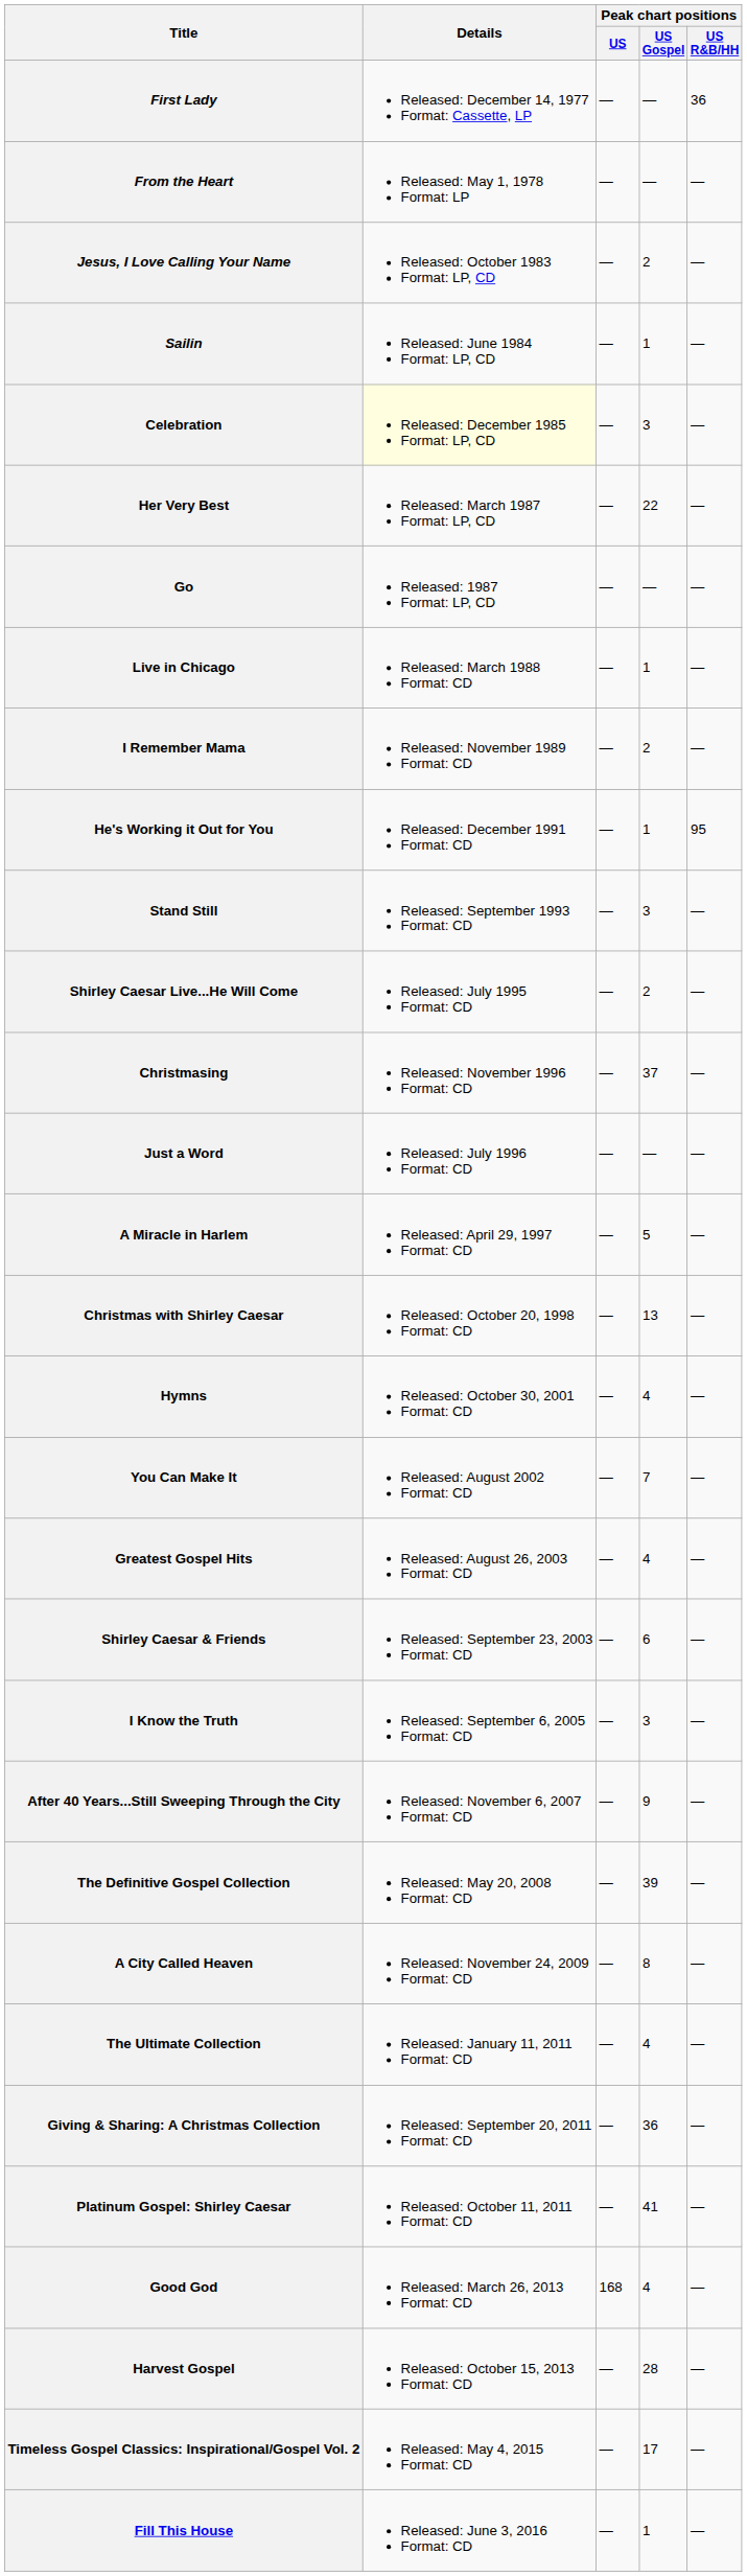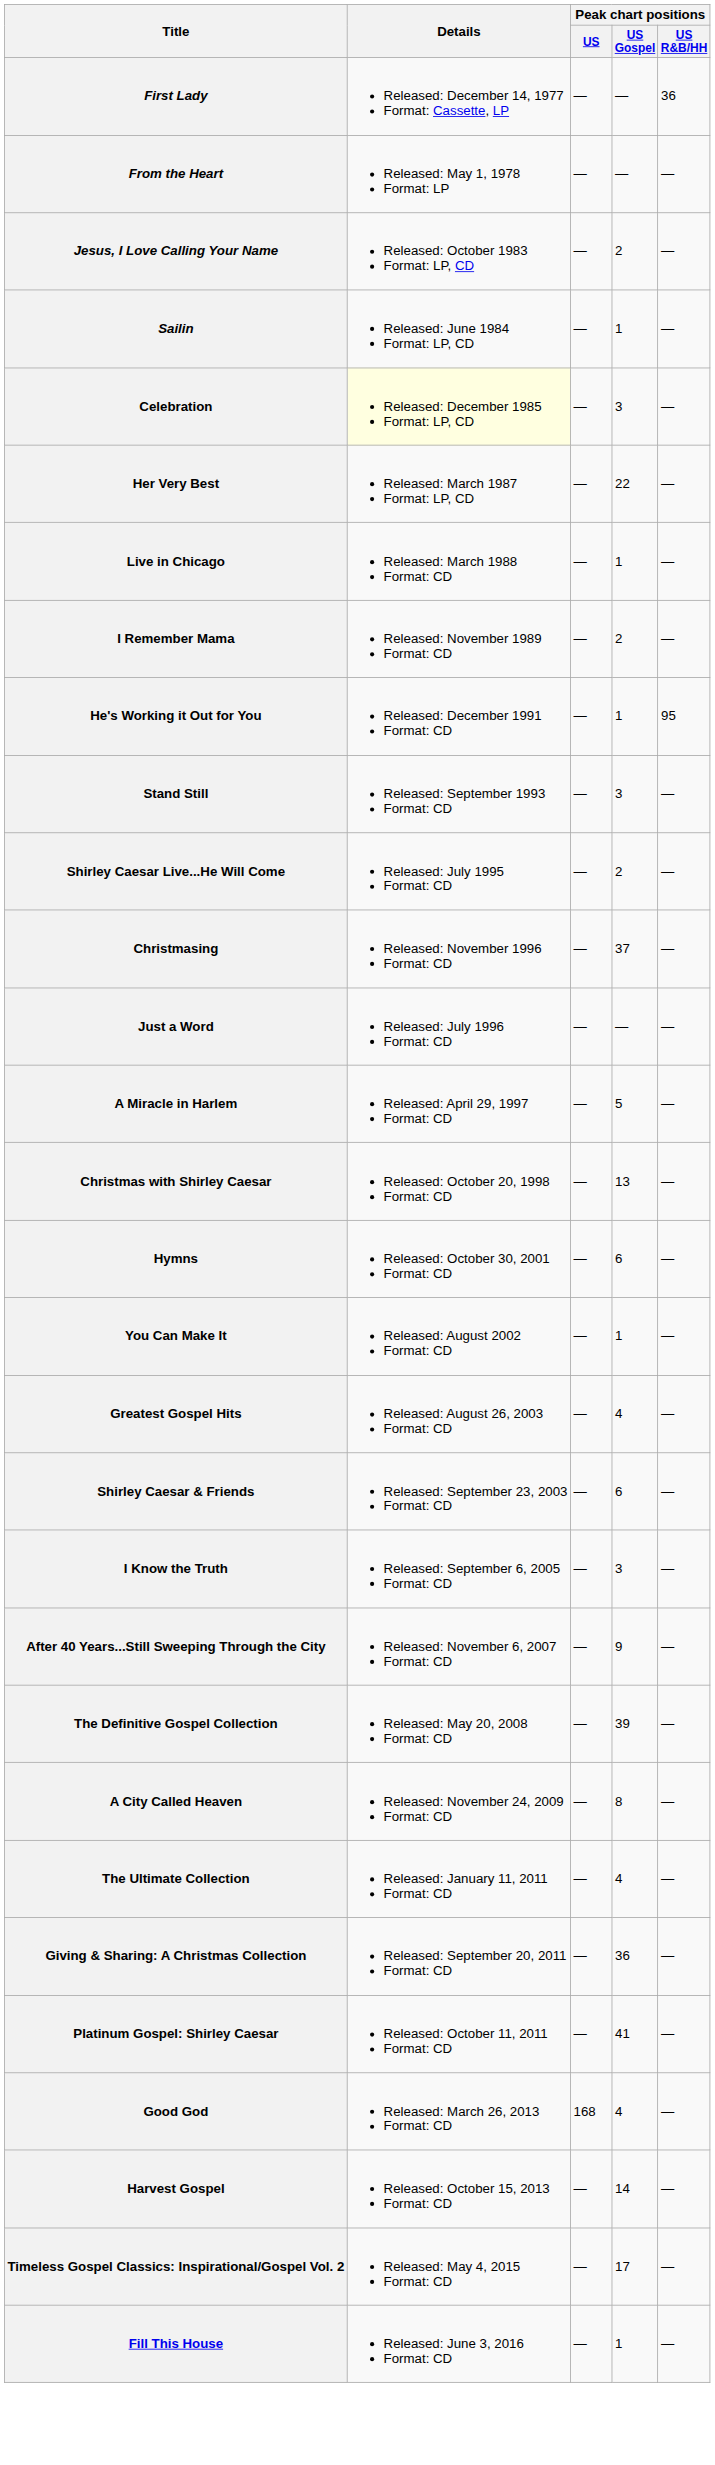- row: Go | Released: 1987 Format: LP, CD | — | — | —
Hymns | Peak chart positions / US Gospel: 4 -> 6
You Can Make It | Peak chart positions / US Gospel: 7 -> 1
Harvest Gospel | Peak chart positions / US Gospel: 28 -> 14
